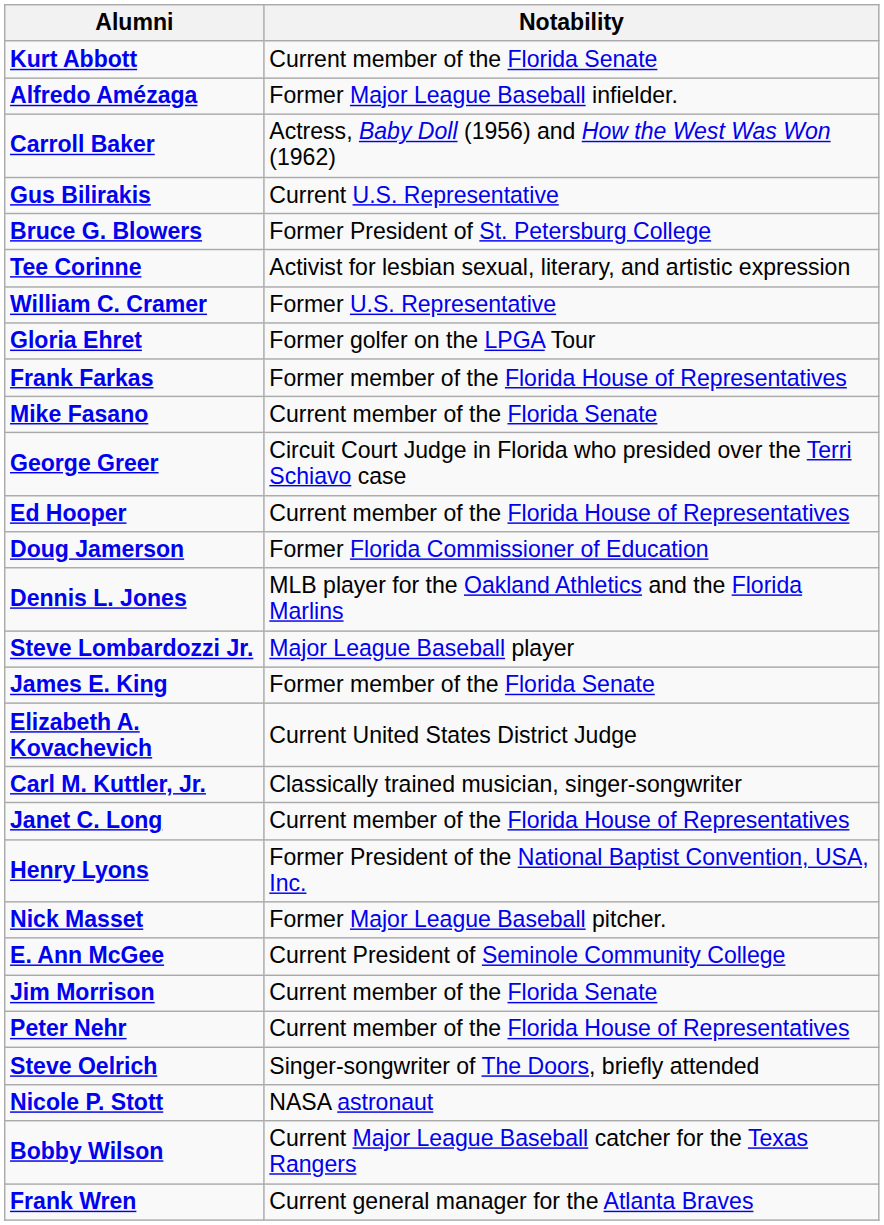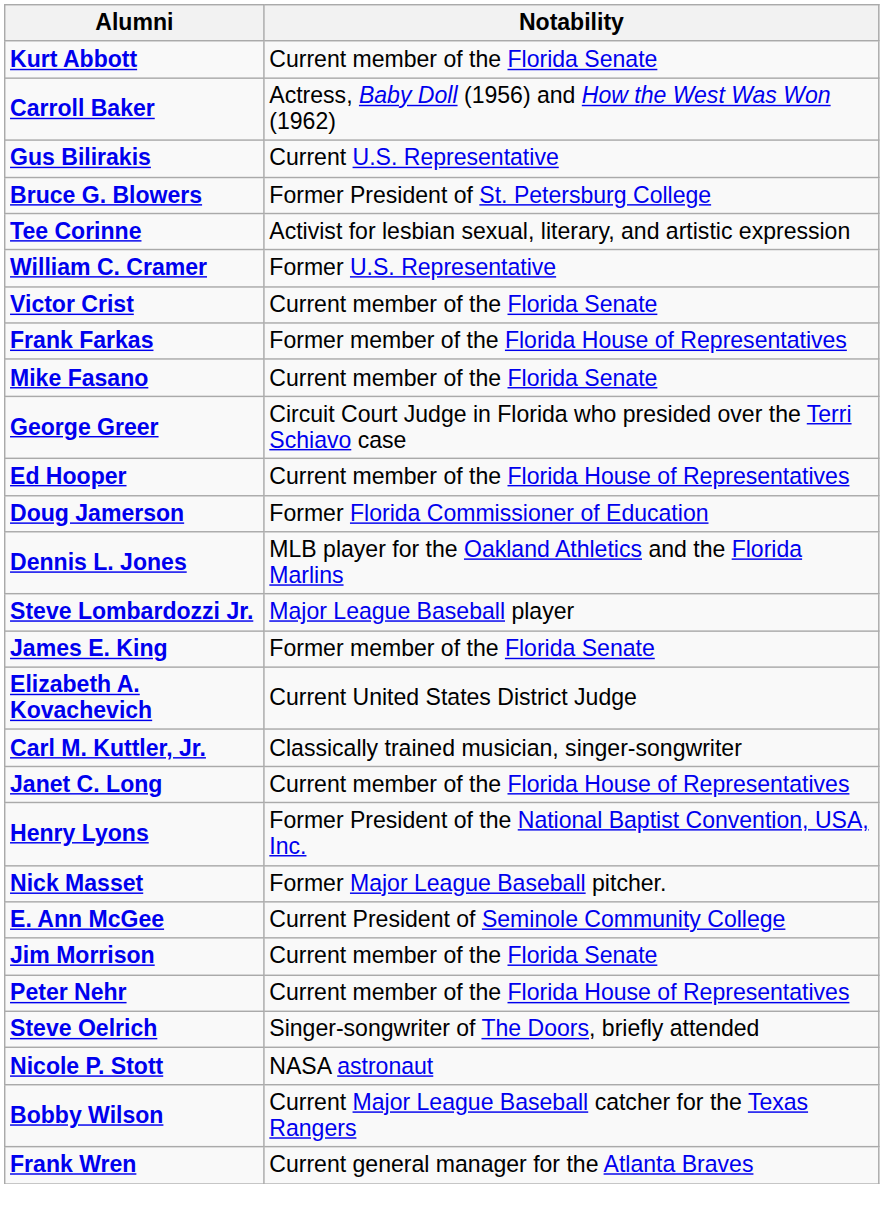- row: Alfredo Amézaga | Former Major League Baseball infielder.
+ row: Victor Crist | Current member of the Florida Senate
- row: Gloria Ehret | Former golfer on the LPGA Tour
